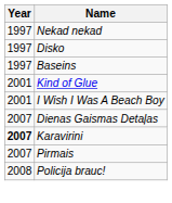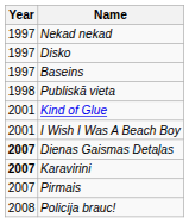+ row: 1998 | Publiskā vieta
Dienas Gaismas Detaļas | Year: normal -> bold
